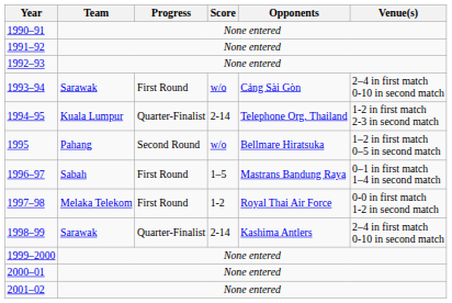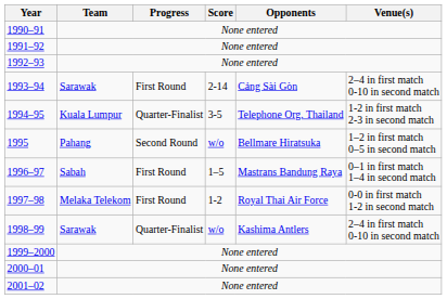1993–94 | Score: w/o -> 2-14
1994–95 | Score: 2-14 -> 3-5
1998–99 | Score: 2-14 -> w/o
